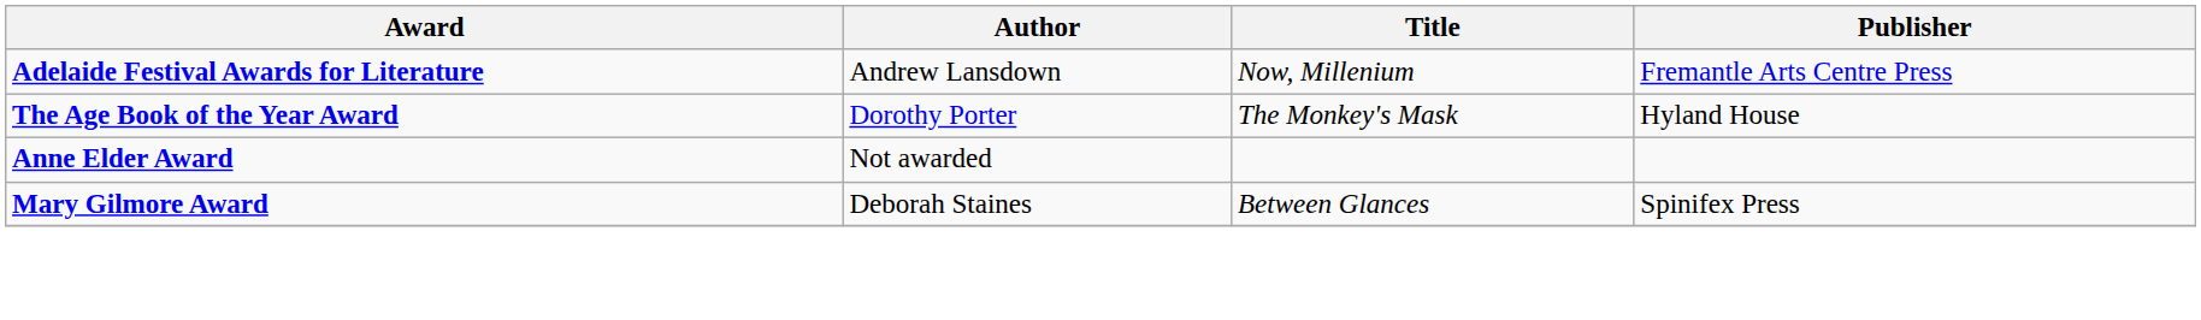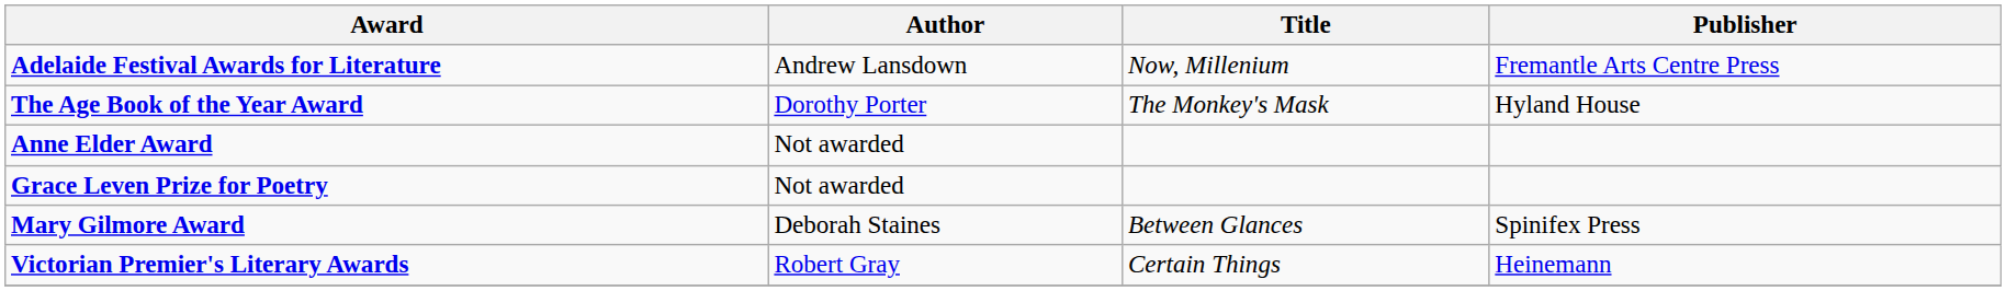+ row: Grace Leven Prize for Poetry | Not awarded
+ row: Victorian Premier's Literary Awards | Robert Gray | Certain Things | Heinemann
